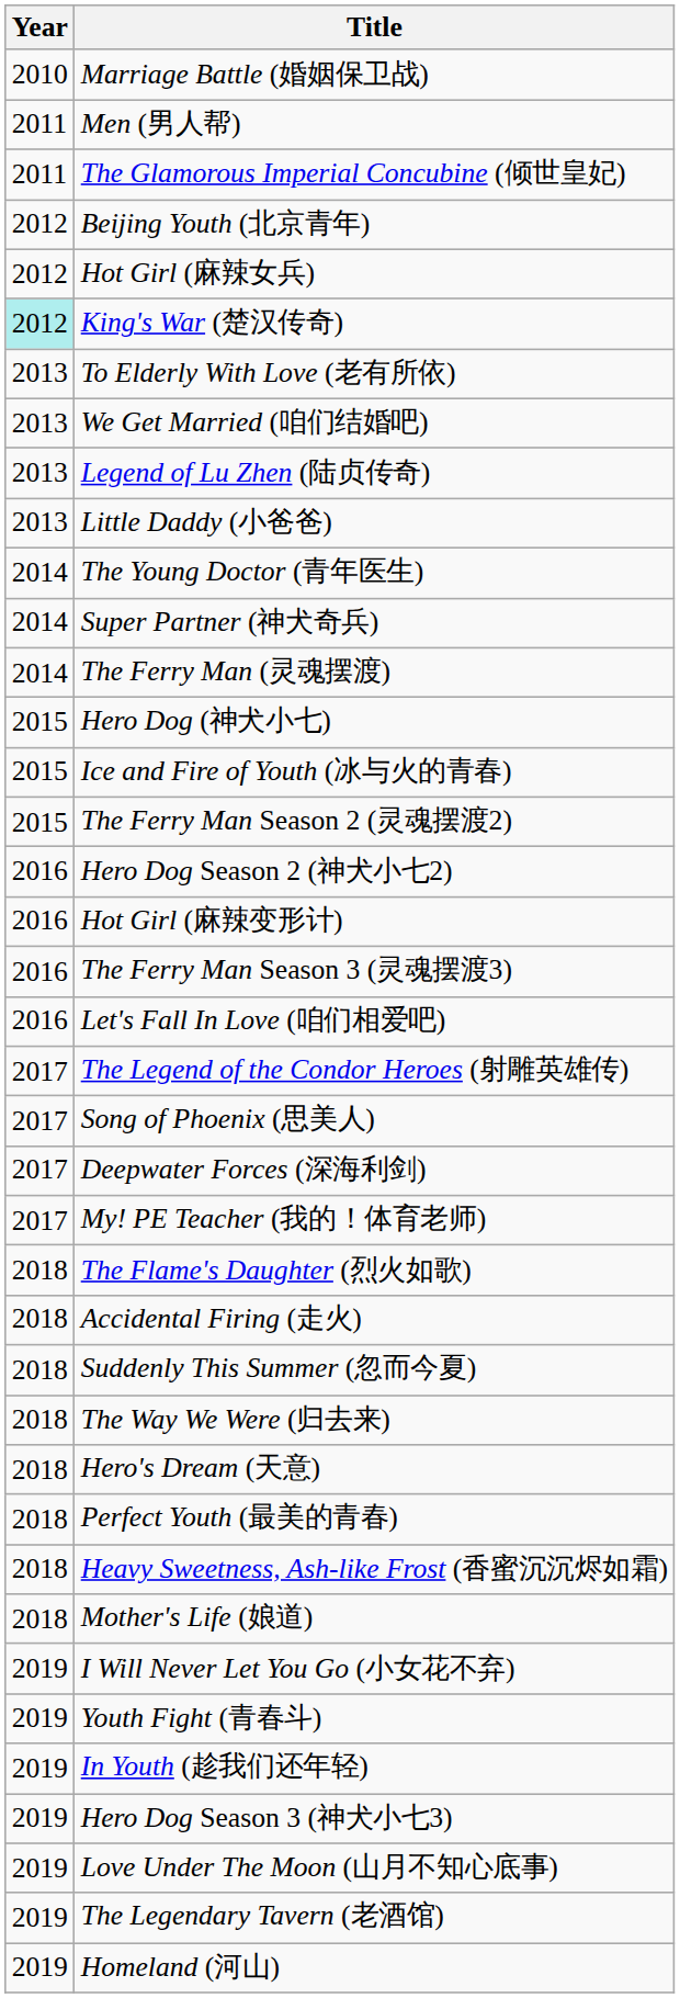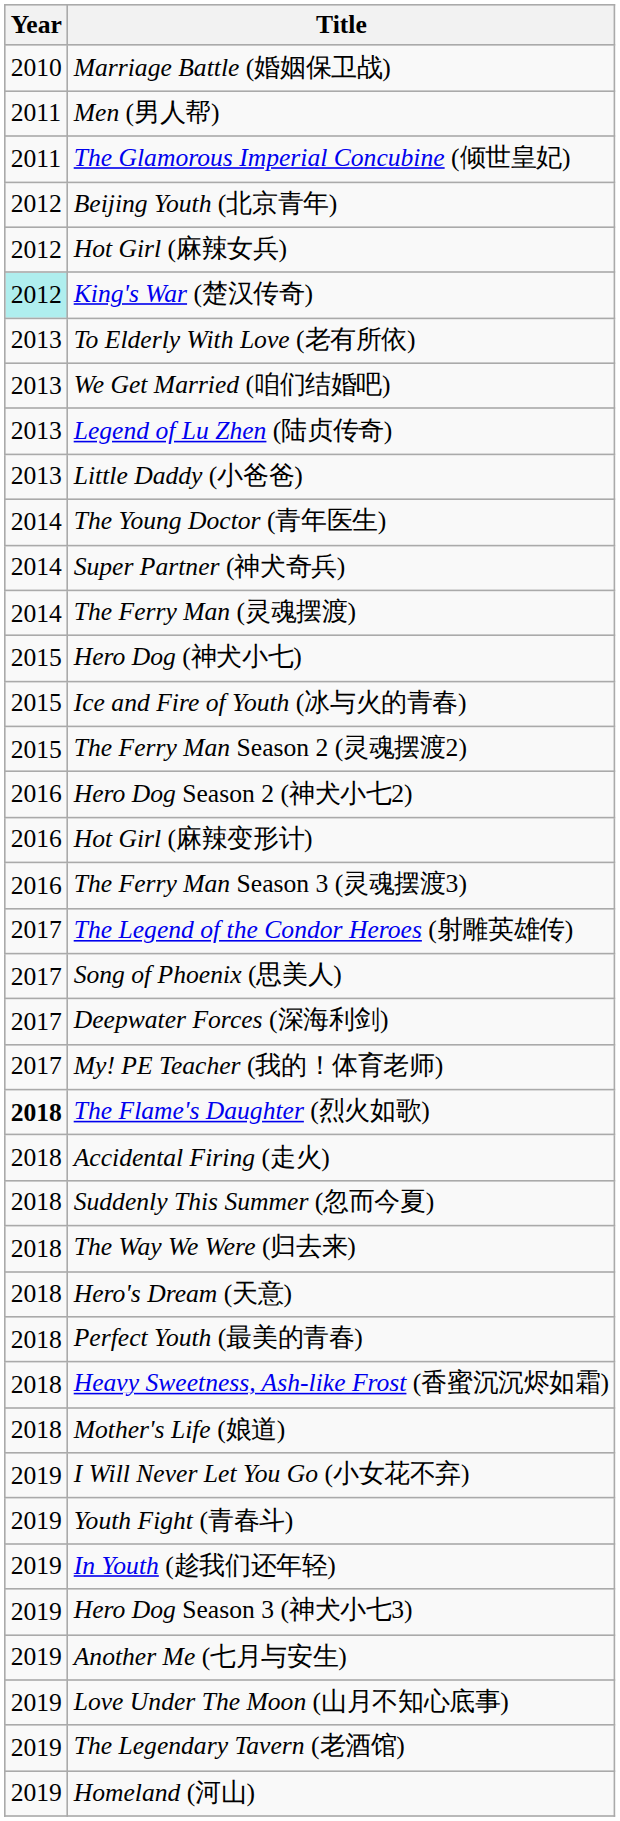- row: 2016 | Let's Fall In Love (咱们相爱吧)
The Flame's Daughter (烈火如歌) | Year: normal -> bold
+ row: 2019 | Another Me (七月与安生)
